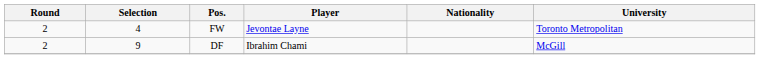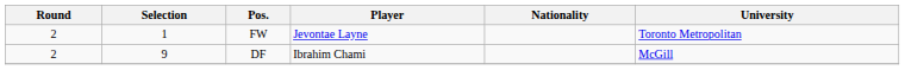FW | Selection: 4 -> 1
